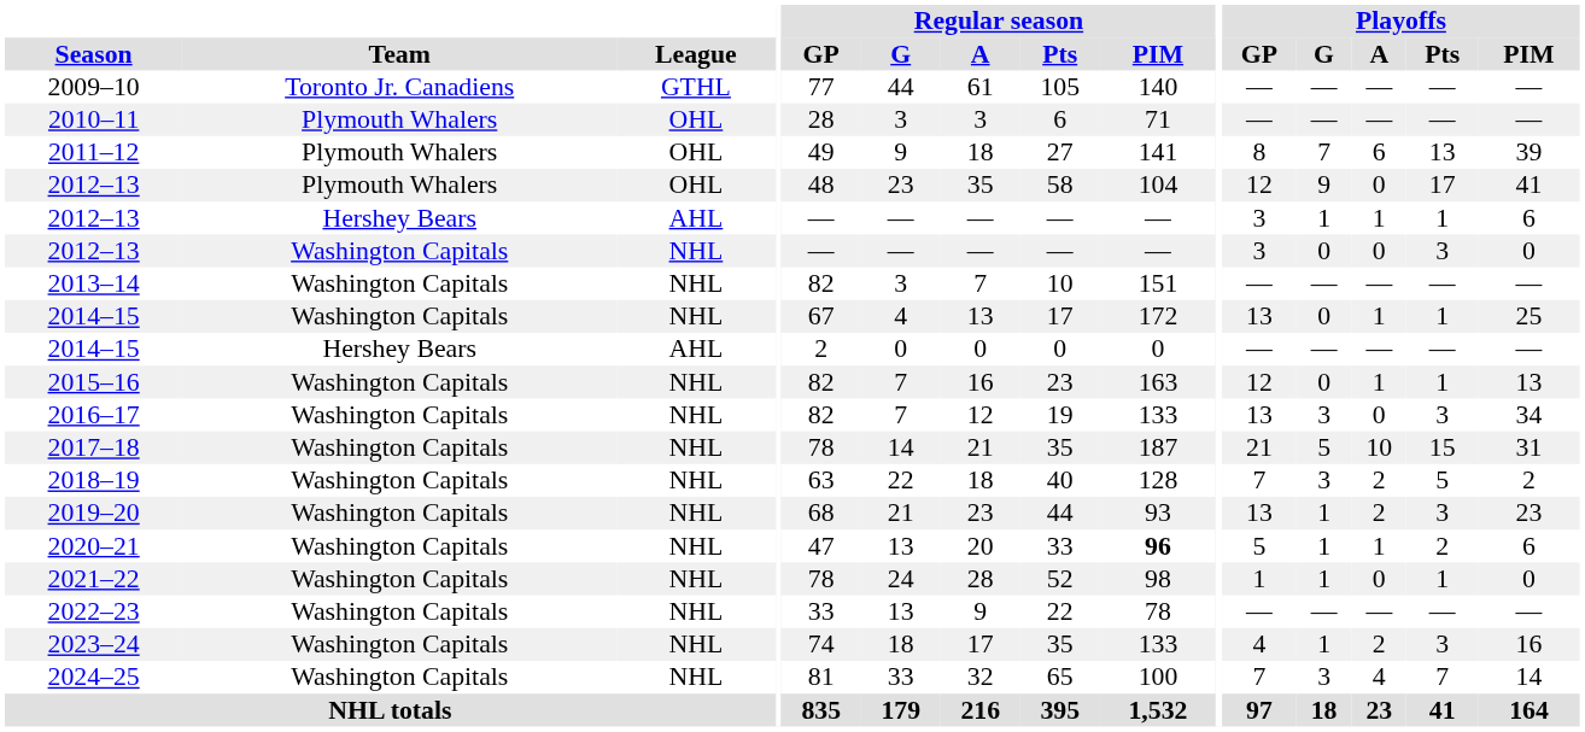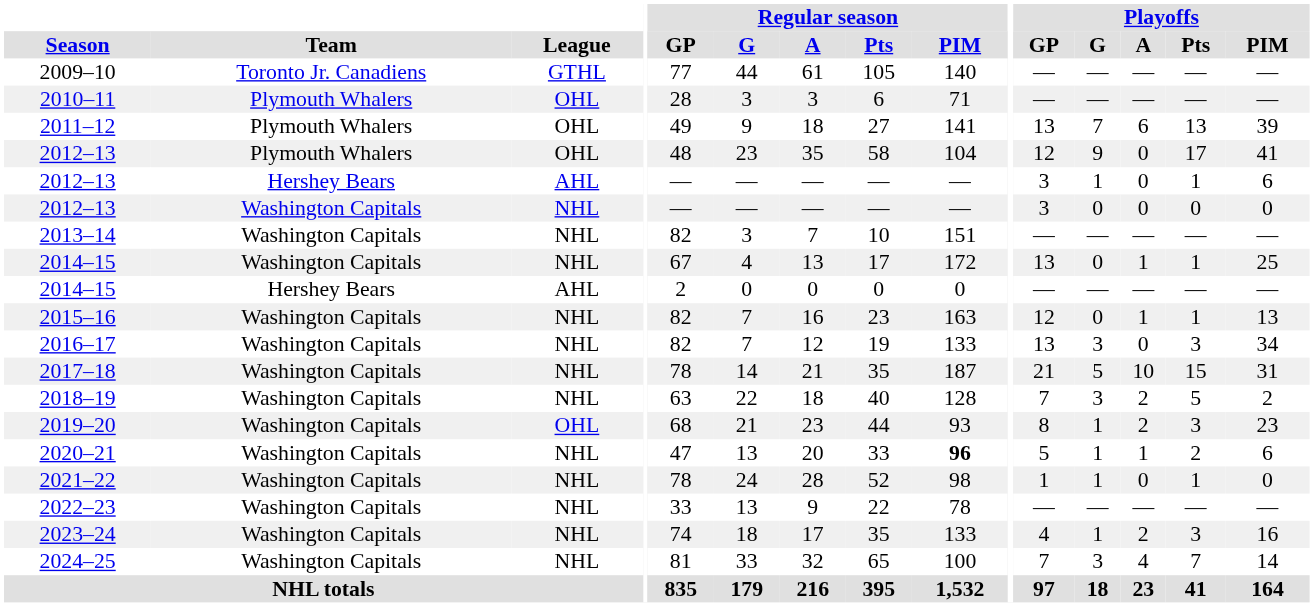2011–12 | Playoffs / GP: 8 -> 13
2012–13 / Hershey Bears | Playoffs / A: 1 -> 0
2012–13 / Washington Capitals | Playoffs / Pts: 3 -> 0
2019–20 | League: NHL -> OHL
2019–20 | Playoffs / GP: 13 -> 8
